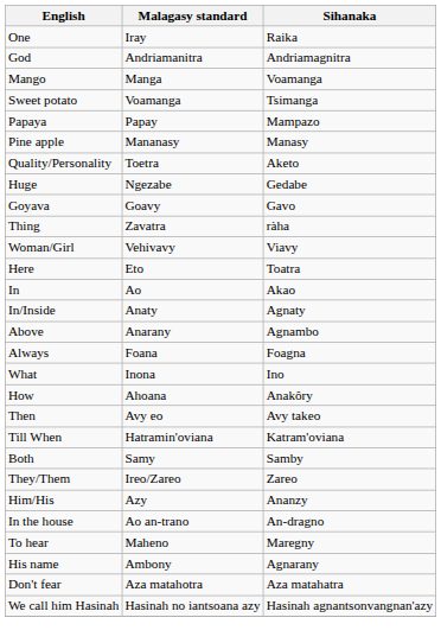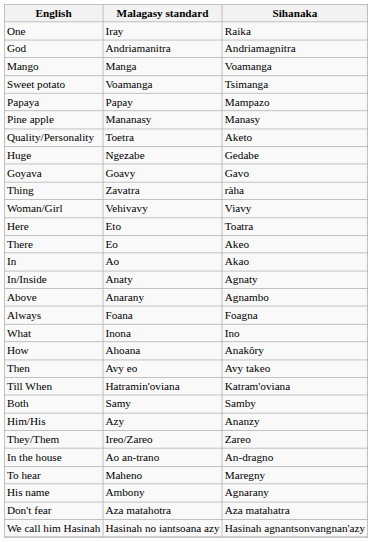+ row: There | Eo | Akeo
rows swapped: Him/His <-> They/Them
